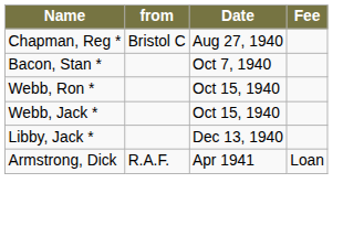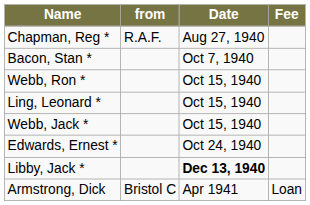Chapman, Reg * | from: Bristol C -> R.A.F.
+ row: Ling, Leonard * | Oct 15, 1940
+ row: Edwards, Ernest * | Oct 24, 1940
Libby, Jack * | Date: normal -> bold
Armstrong, Dick | from: R.A.F. -> Bristol C
